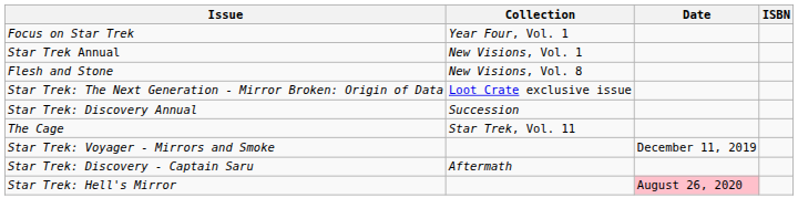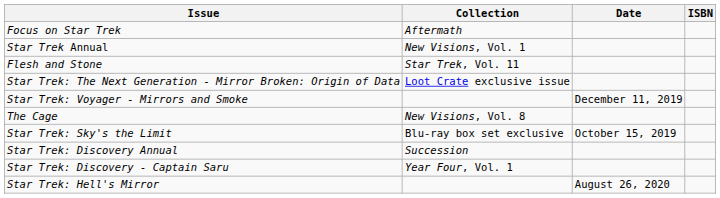Focus on Star Trek | Collection: Year Four, Vol. 1 -> Aftermath
Flesh and Stone | Collection: New Visions, Vol. 8 -> Star Trek, Vol. 11
rows swapped: Star Trek: Discovery Annual <-> Star Trek: Voyager - Mirrors and Smoke
The Cage | Collection: Star Trek, Vol. 11 -> New Visions, Vol. 8
+ row: Star Trek: Sky's the Limit | Blu-ray box set exclusive | October 15, 2019
Star Trek: Discovery - Captain Saru | Collection: Aftermath -> Year Four, Vol. 1
Star Trek: Hell's Mirror | Date: pink background -> no background
